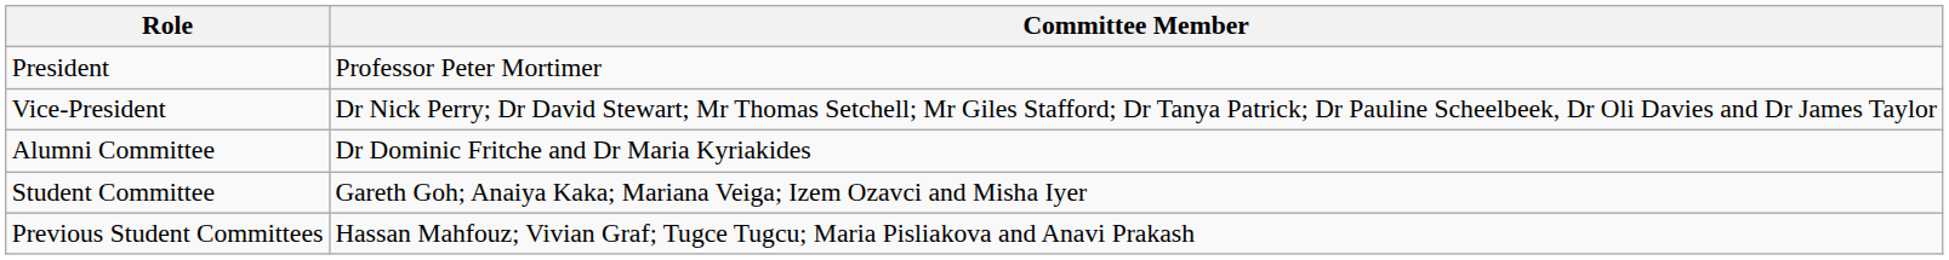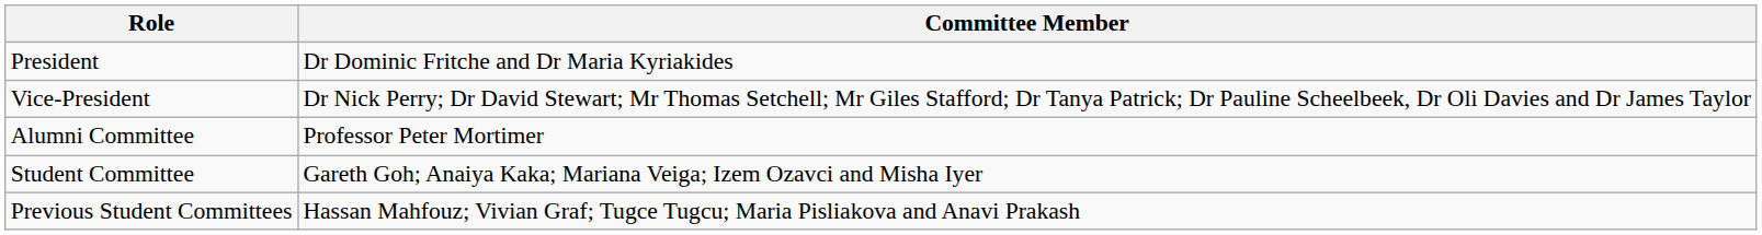President | Committee Member: Professor Peter Mortimer -> Dr Dominic Fritche and Dr Maria Kyriakides
Alumni Committee | Committee Member: Dr Dominic Fritche and Dr Maria Kyriakides -> Professor Peter Mortimer
